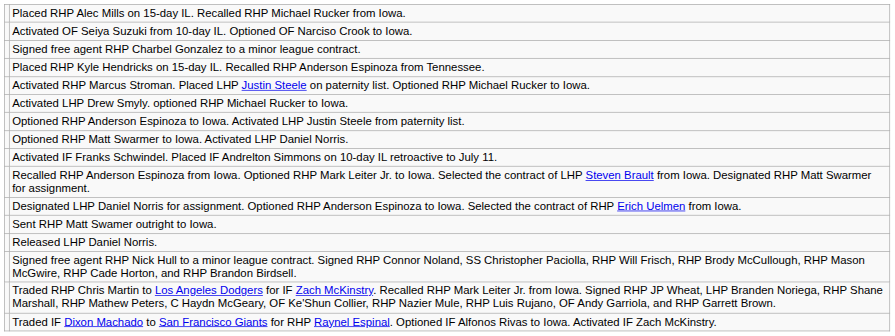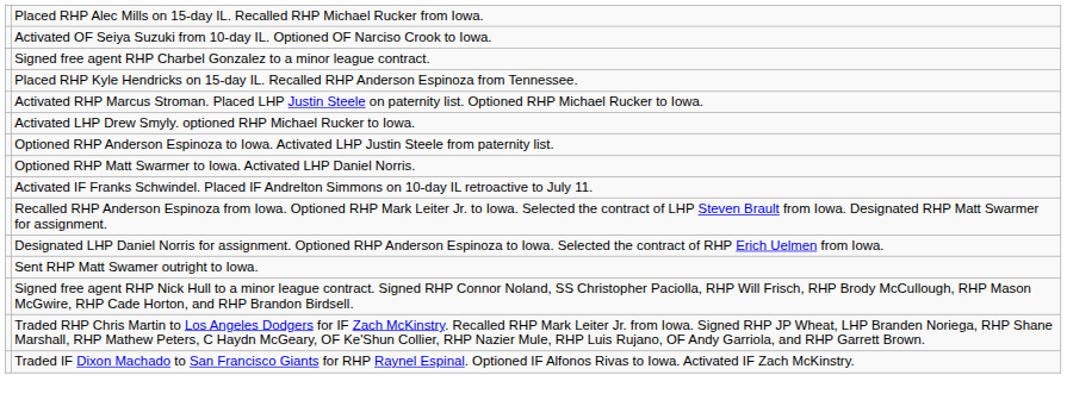- row: Released LHP Daniel Norris.
